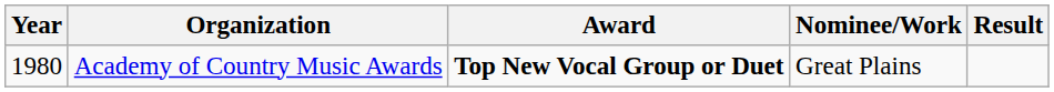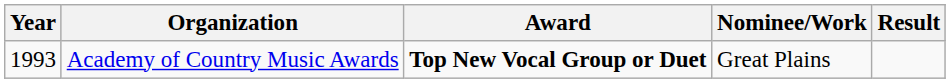Academy of Country Music Awards | Year: 1980 -> 1993
